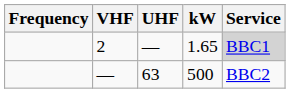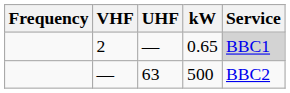2 | kW: 1.65 -> 0.65
